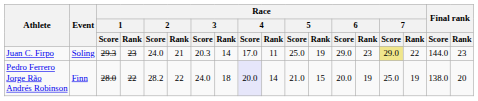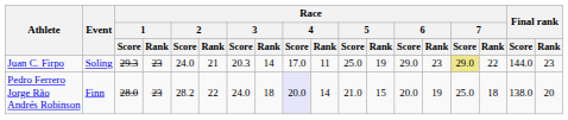Pedro Ferrero Jorge Rão Andrés Robinson | Race / 1 / Rank: 22 -> 23
Pedro Ferrero Jorge Rão Andrés Robinson | Race / 7 / Rank: 19 -> 18
